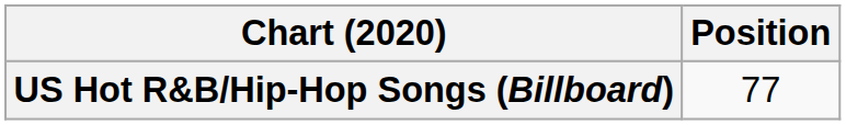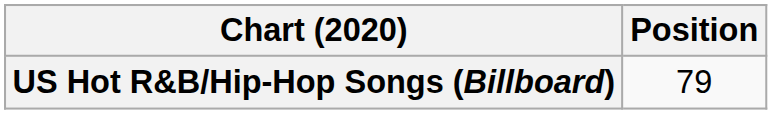US Hot R&B/Hip-Hop Songs (Billboard) | Position: 77 -> 79
